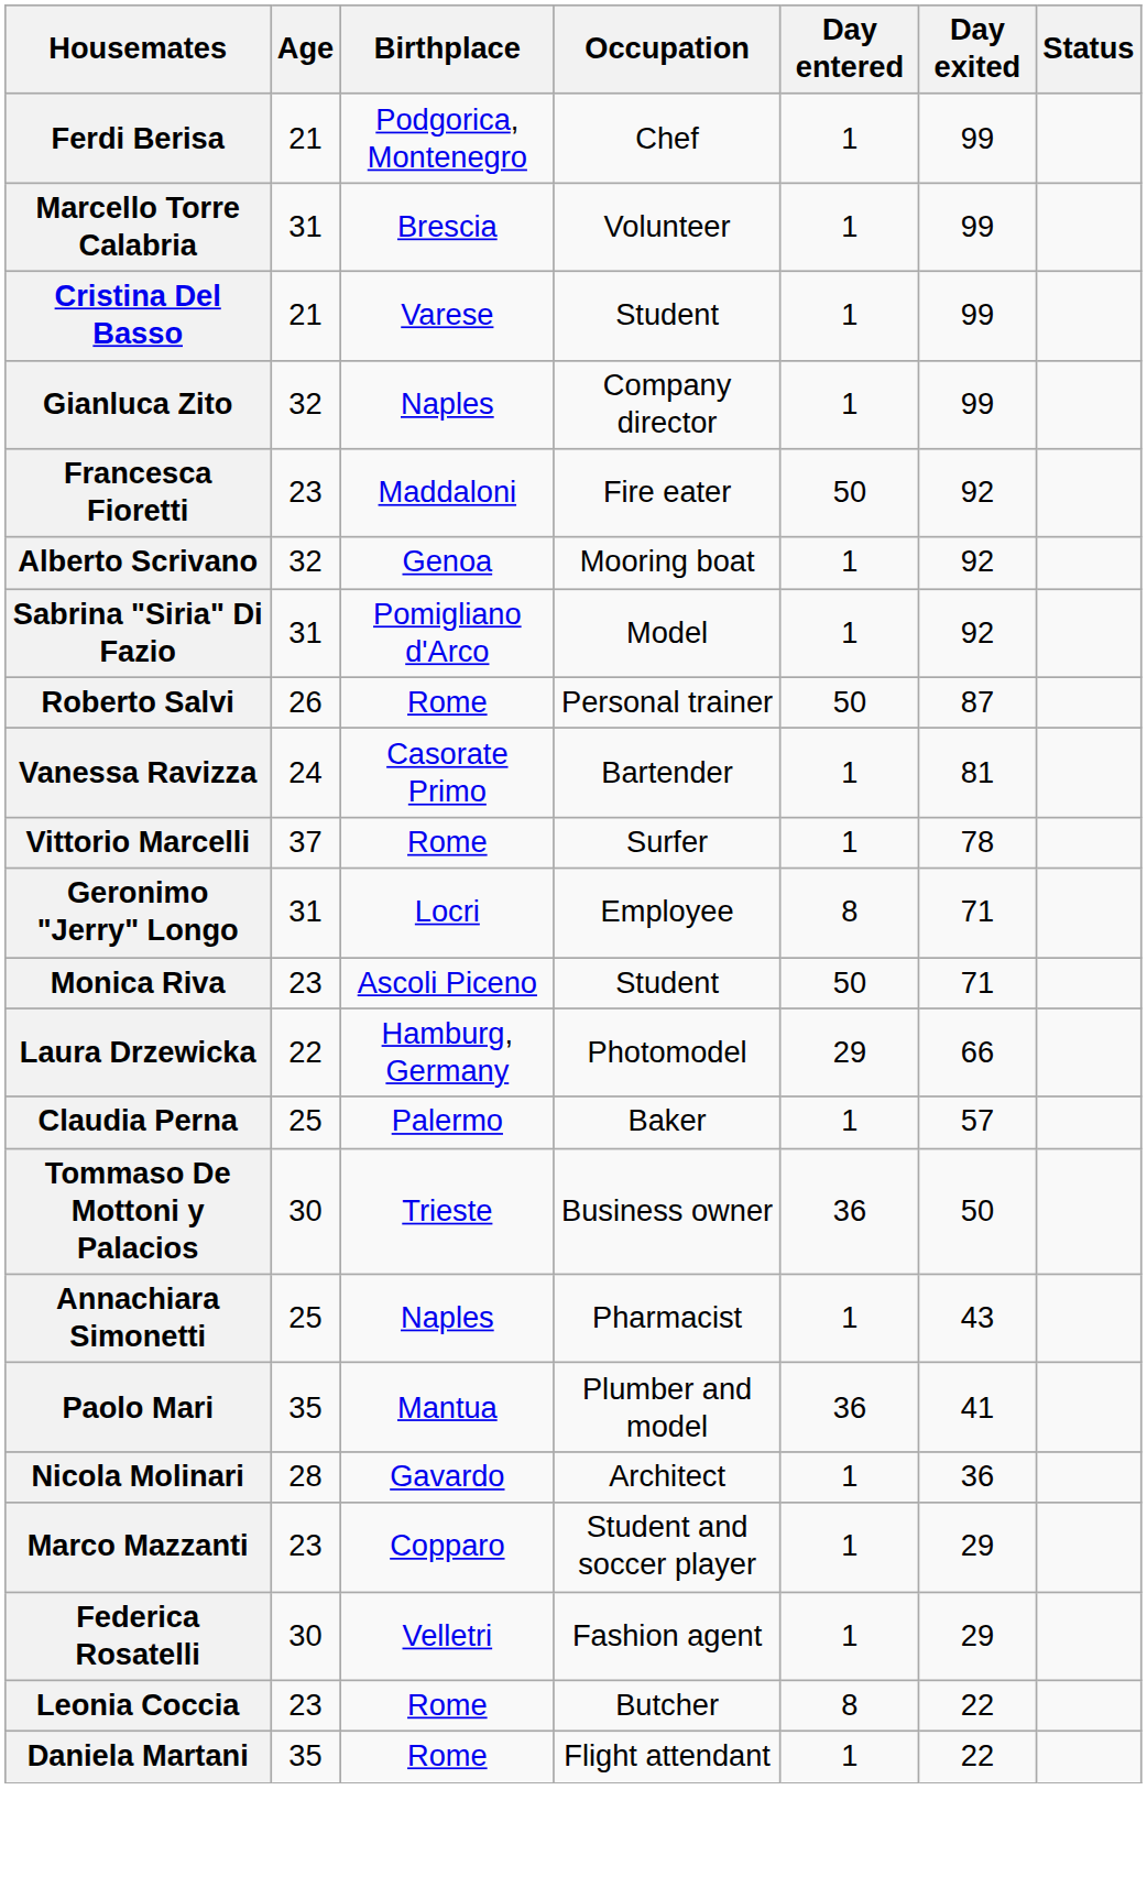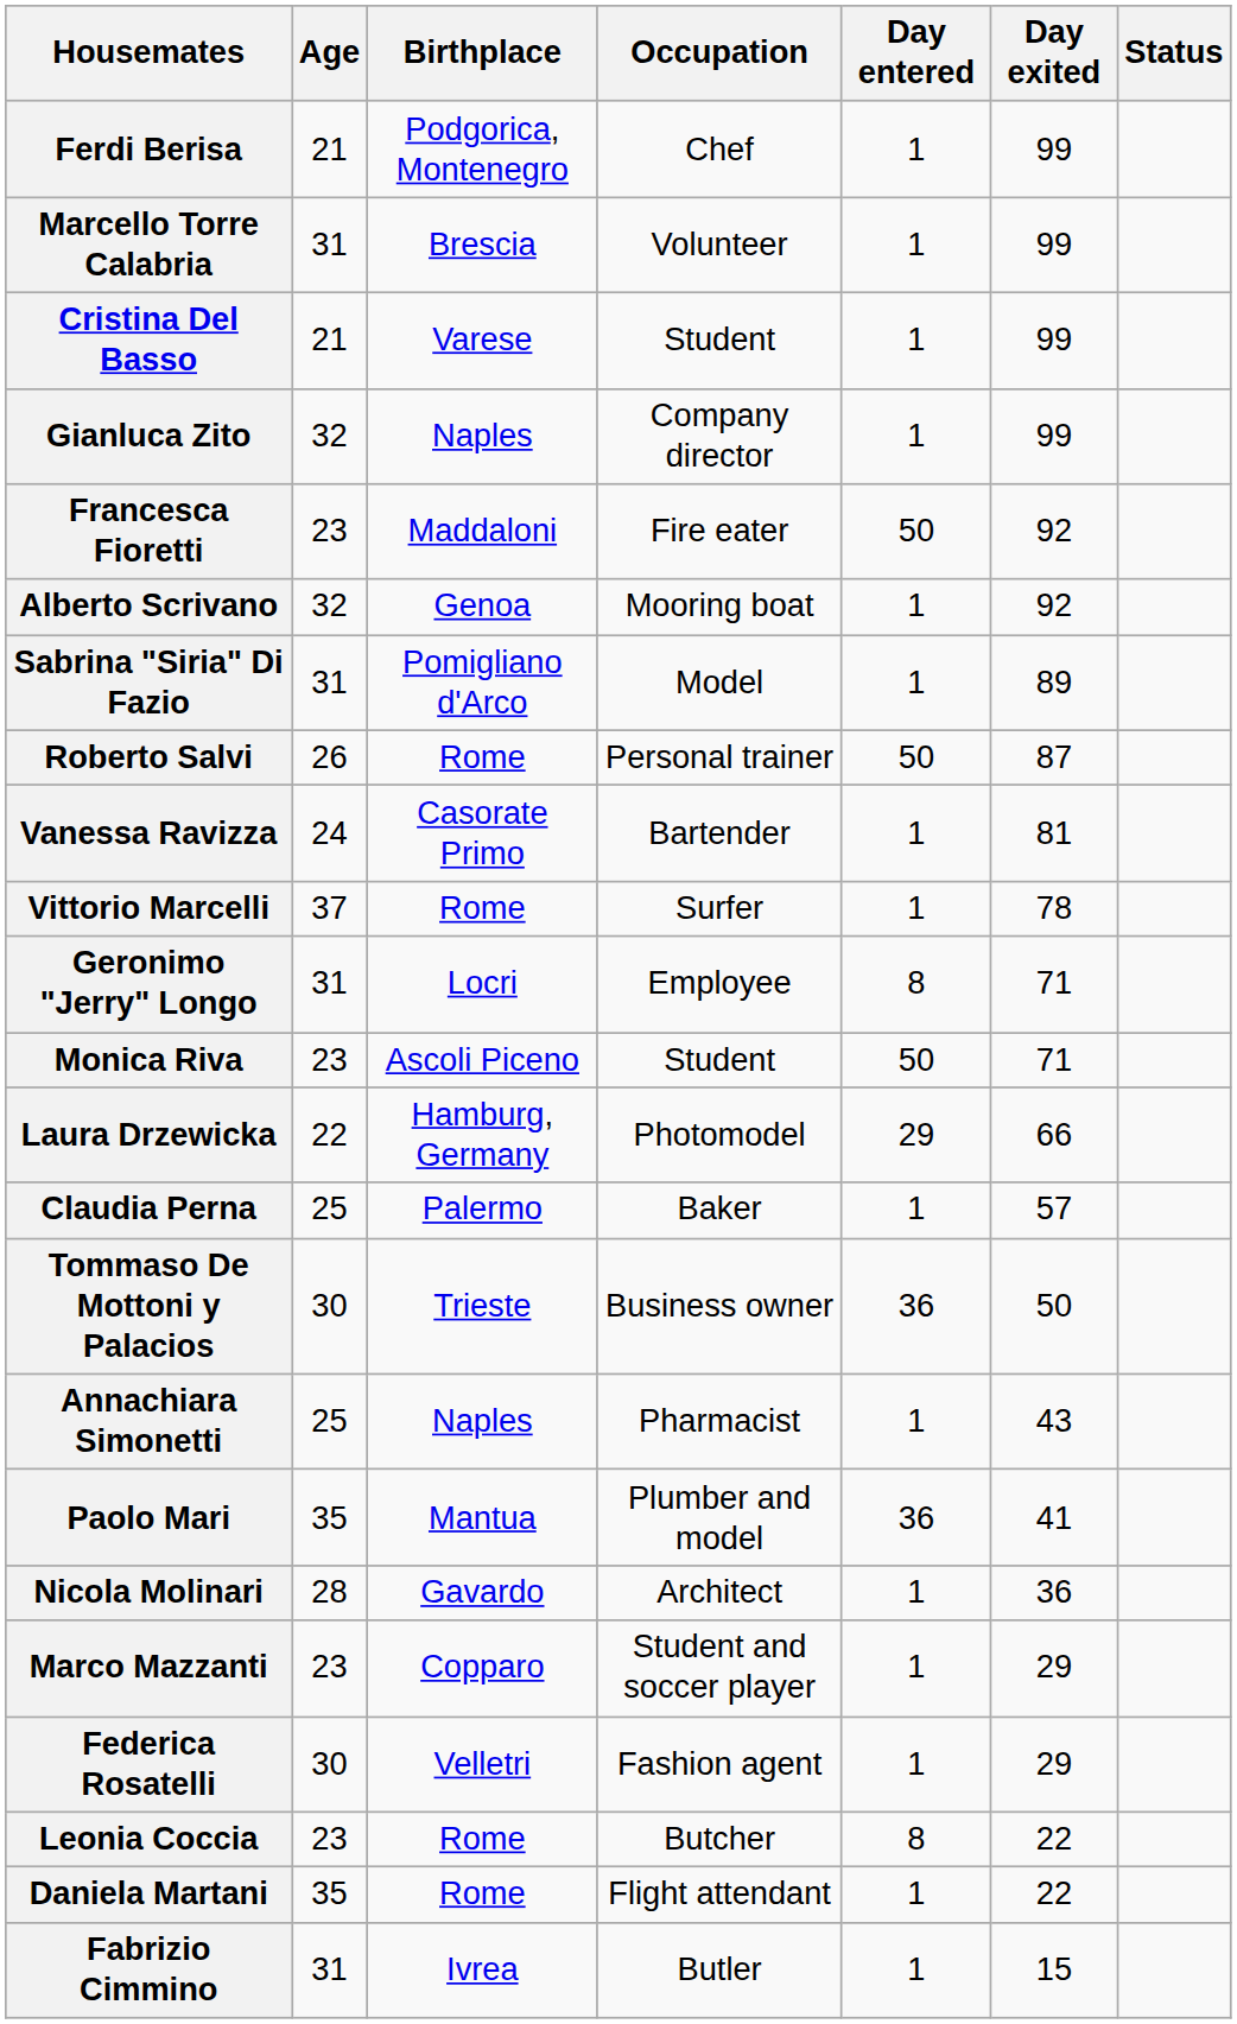Sabrina "Siria" Di Fazio | Day exited: 92 -> 89
+ row: Fabrizio Cimmino | 31 | Ivrea | Butler | 1 | 15
